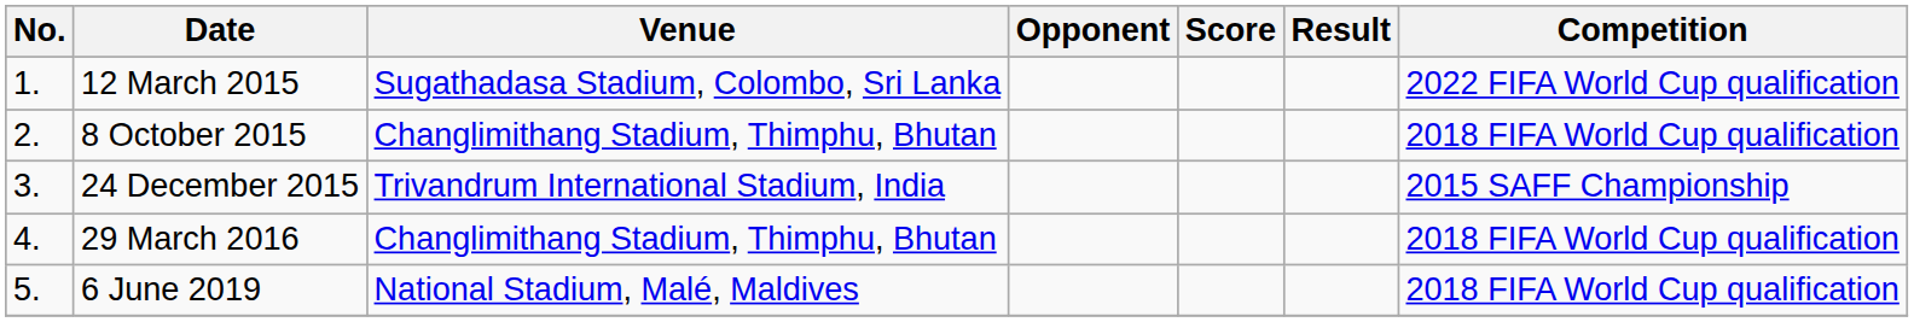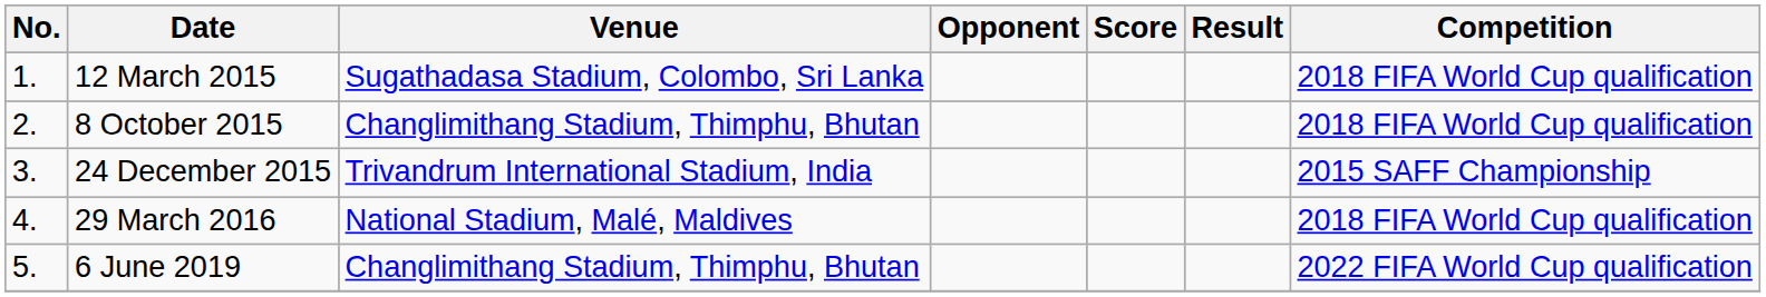12 March 2015 | Competition: 2022 FIFA World Cup qualification -> 2018 FIFA World Cup qualification
29 March 2016 | Venue: Changlimithang Stadium, Thimphu, Bhutan -> National Stadium, Malé, Maldives
6 June 2019 | Venue: National Stadium, Malé, Maldives -> Changlimithang Stadium, Thimphu, Bhutan
6 June 2019 | Competition: 2018 FIFA World Cup qualification -> 2022 FIFA World Cup qualification
